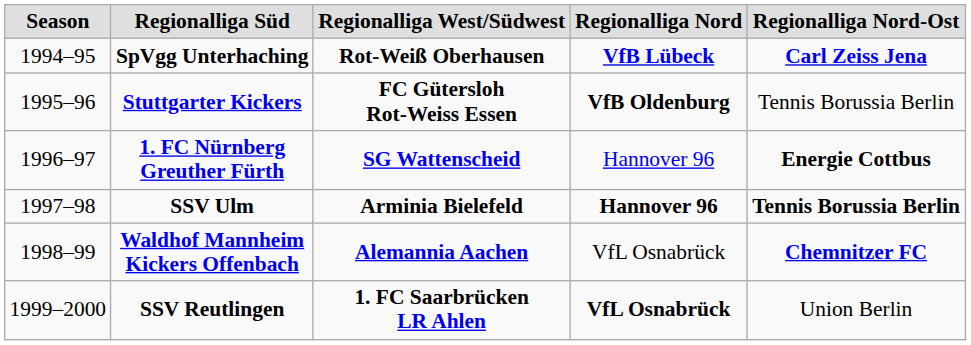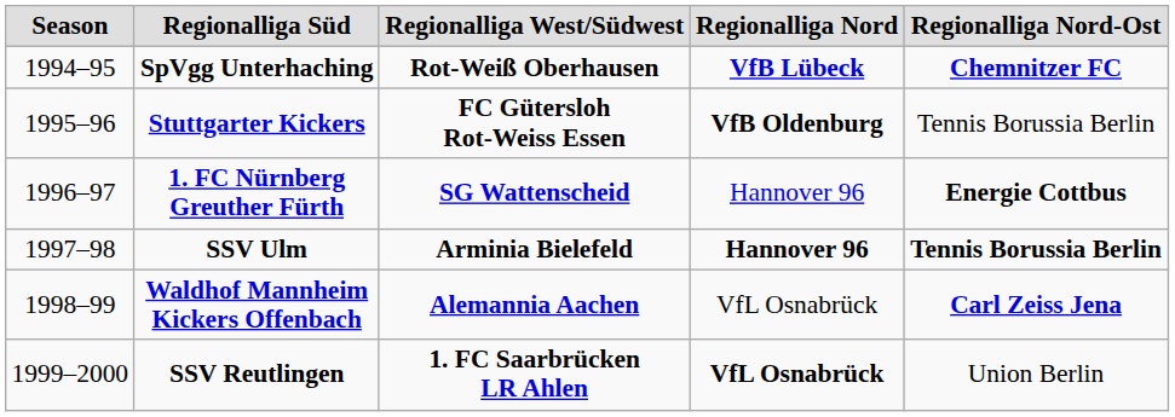SpVgg Unterhaching | Regionalliga Nord-Ost: Carl Zeiss Jena -> Chemnitzer FC
Waldhof Mannheim Kickers Offenbach | Regionalliga Nord-Ost: Chemnitzer FC -> Carl Zeiss Jena
